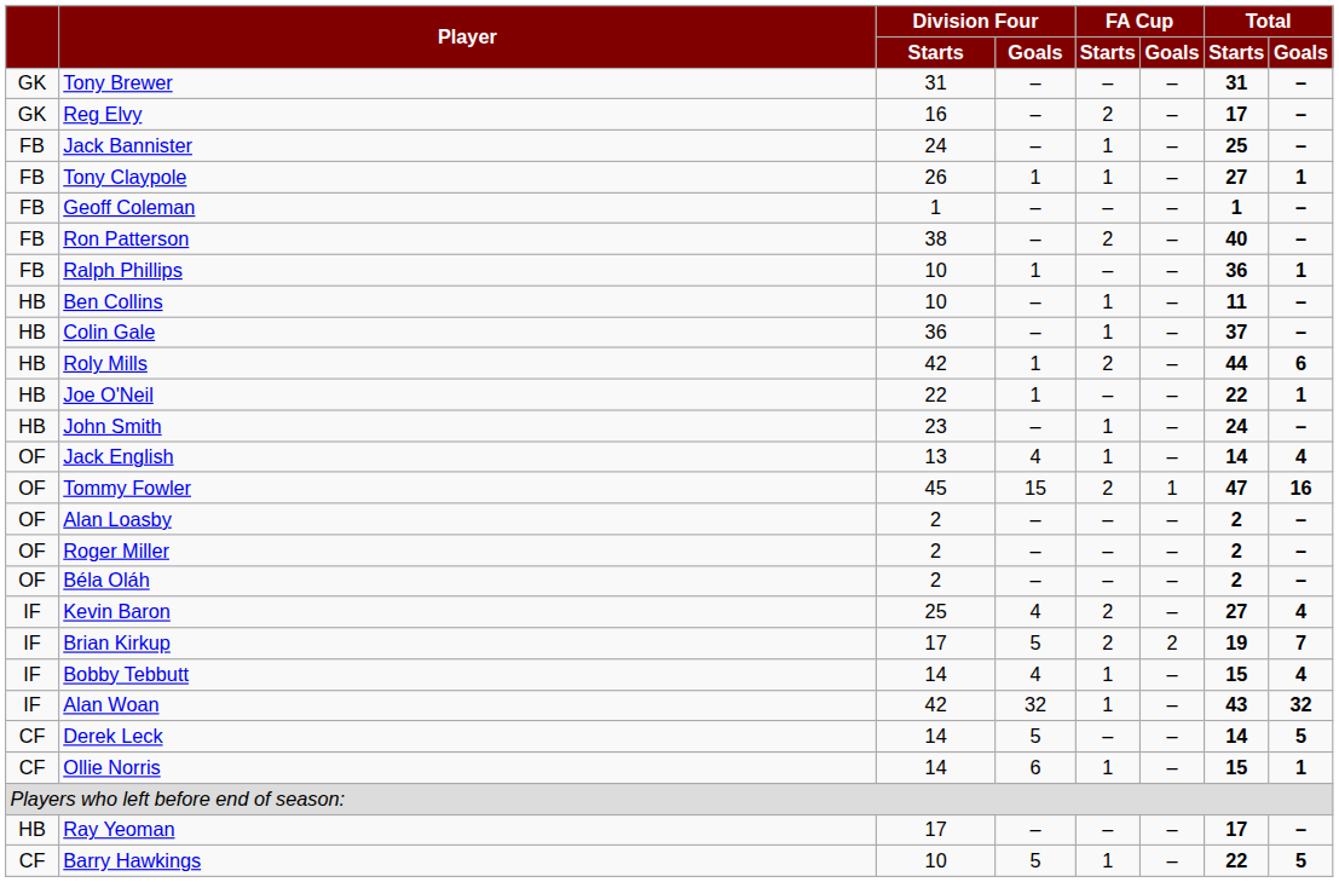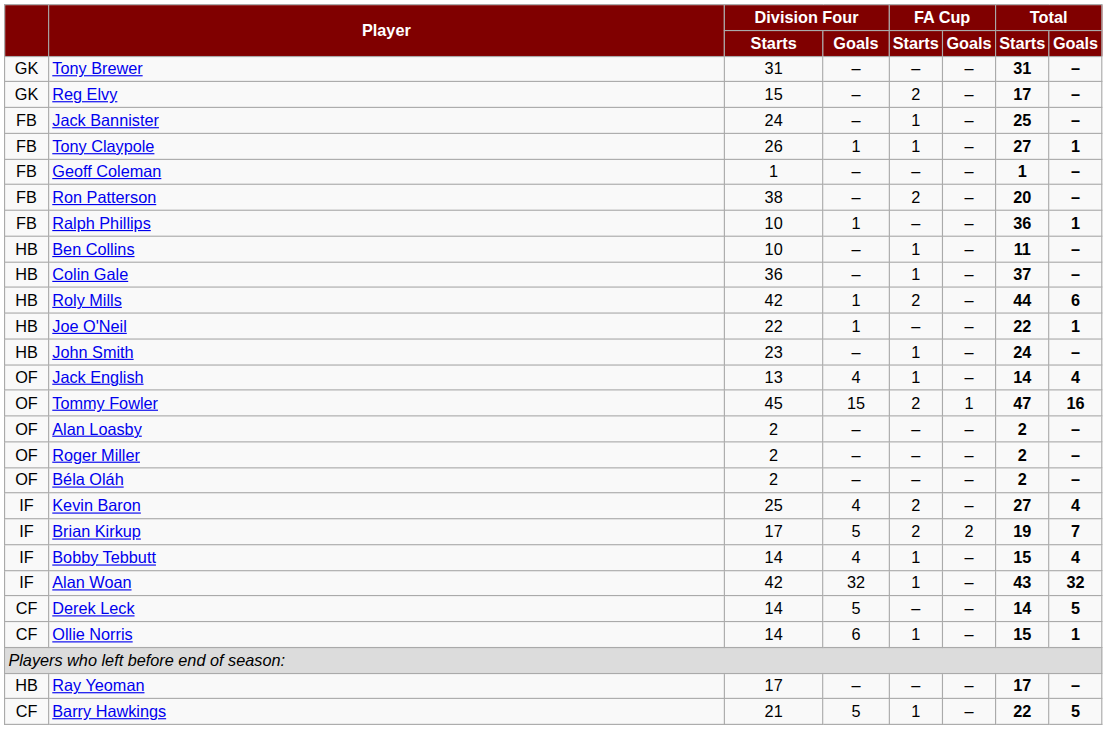Reg Elvy | Division Four / Starts: 16 -> 15
Ron Patterson | Total / Starts: 40 -> 20
Barry Hawkings | Division Four / Starts: 10 -> 21
